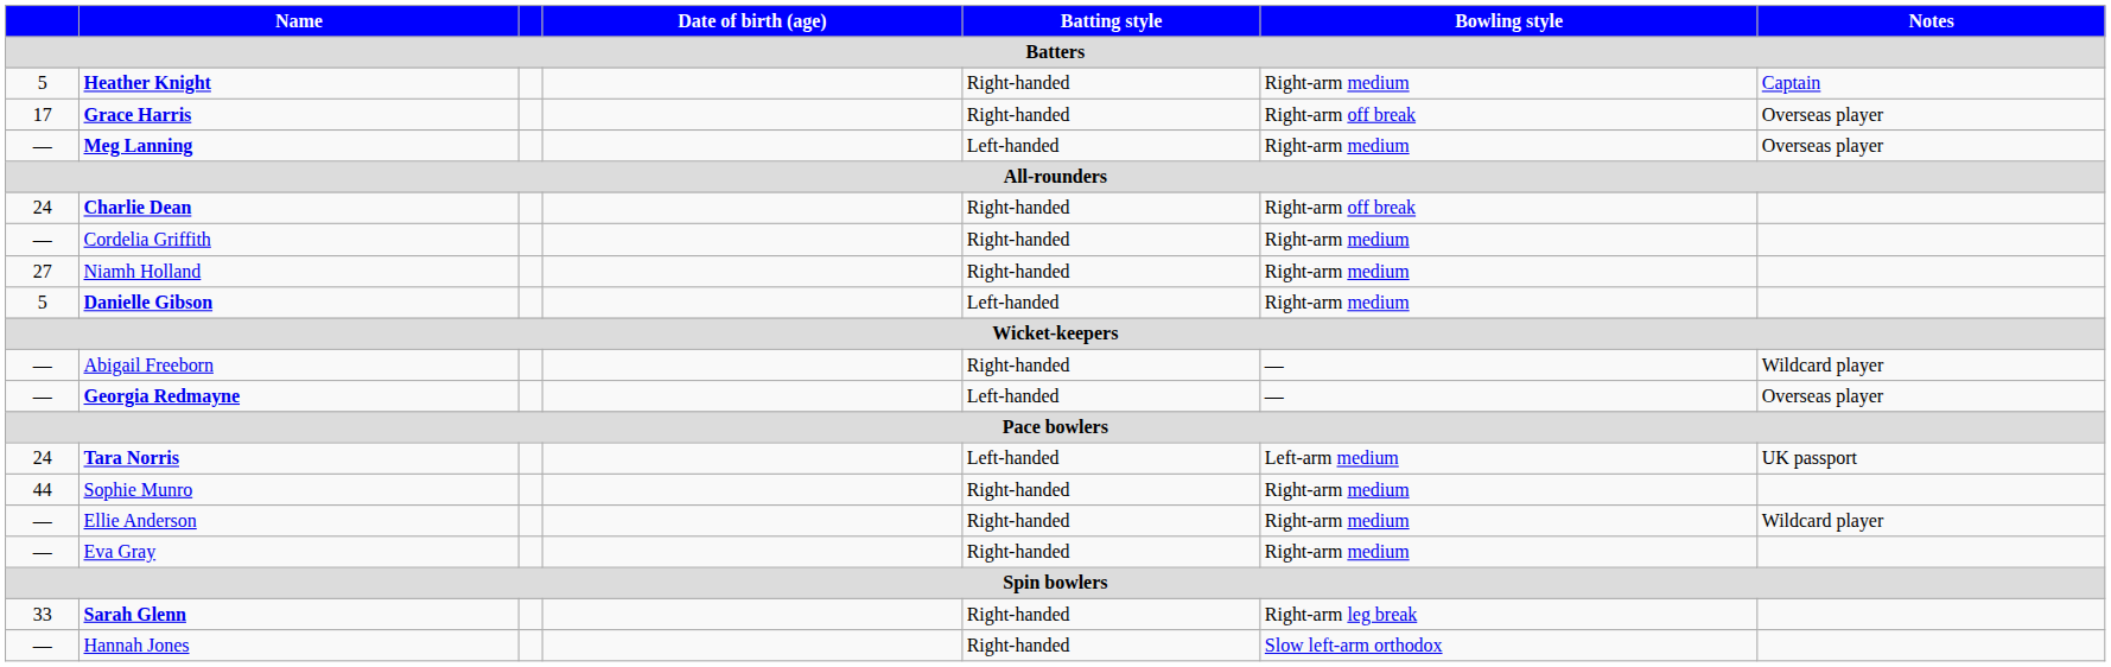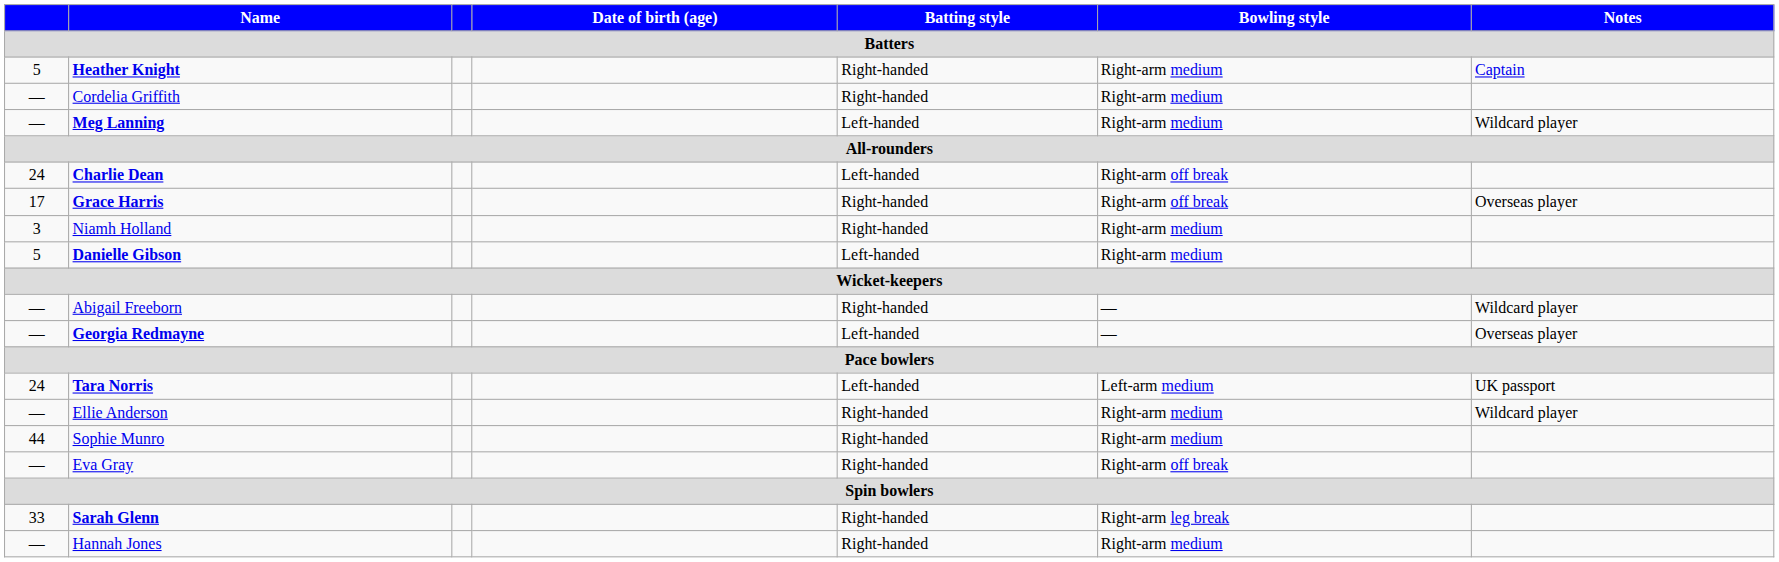rows swapped: Cordelia Griffith <-> Grace Harris
Meg Lanning | Notes: Overseas player -> Wildcard player
Charlie Dean | Batting style: Right-handed -> Left-handed
Niamh Holland | column 1: 27 -> 3
rows swapped: Sophie Munro <-> Ellie Anderson
Eva Gray | Bowling style: Right-arm medium -> Right-arm off break
Hannah Jones | Bowling style: Slow left-arm orthodox -> Right-arm medium
